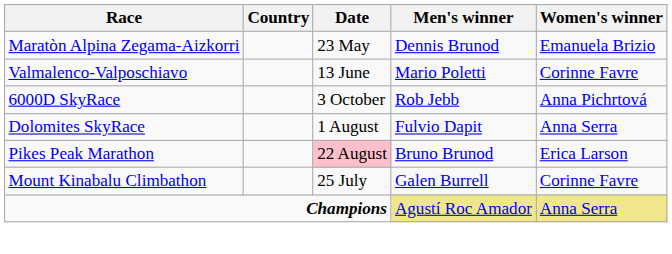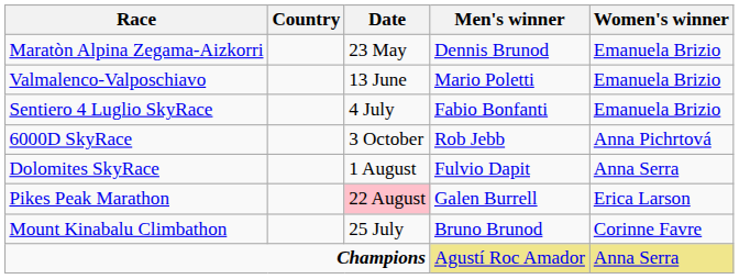Valmalenco-Valposchiavo | Women's winner: Corinne Favre -> Emanuela Brizio
+ row: Sentiero 4 Luglio SkyRace | 4 July | Fabio Bonfanti | Emanuela Brizio
Pikes Peak Marathon | Men's winner: Bruno Brunod -> Galen Burrell
Mount Kinabalu Climbathon | Men's winner: Galen Burrell -> Bruno Brunod
